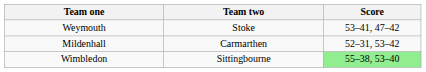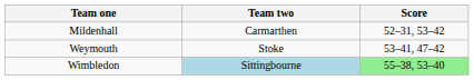rows swapped: Weymouth <-> Mildenhall
Wimbledon | Team two: no background -> lightblue background
